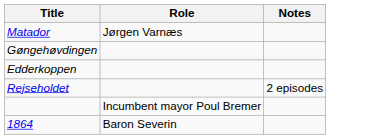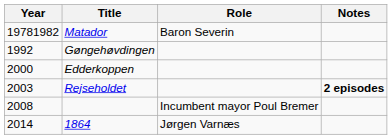+ column: Year | 19781982 | 1992 | 2000 | 2003 | 2008 | 2014
Matador | Role: Jørgen Varnæs -> Baron Severin
Rejseholdet | Notes: normal -> bold
1864 | Role: Baron Severin -> Jørgen Varnæs
